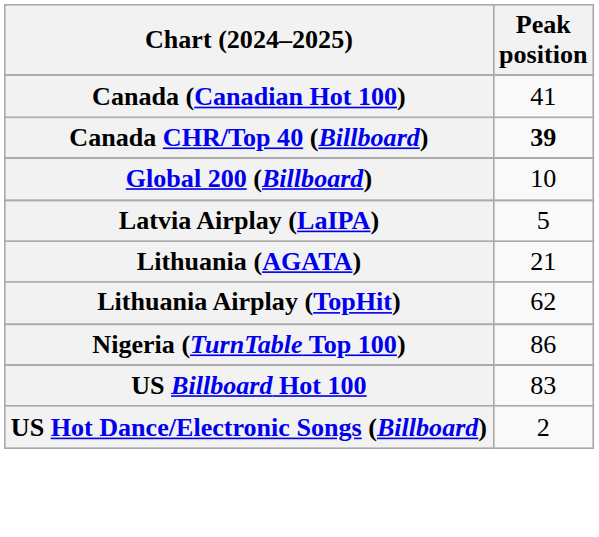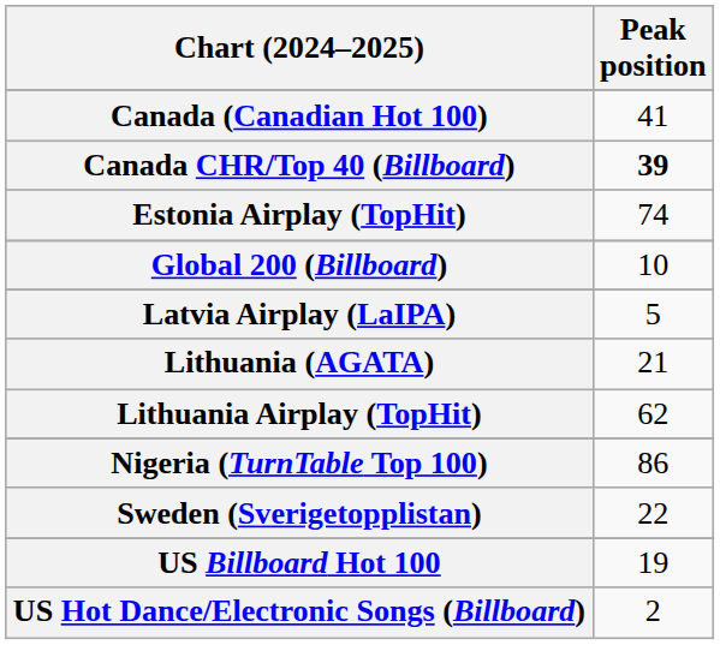+ row: Estonia Airplay (TopHit) | 74
+ row: Sweden (Sverigetopplistan) | 22
US Billboard Hot 100 | Peak position: 83 -> 19
